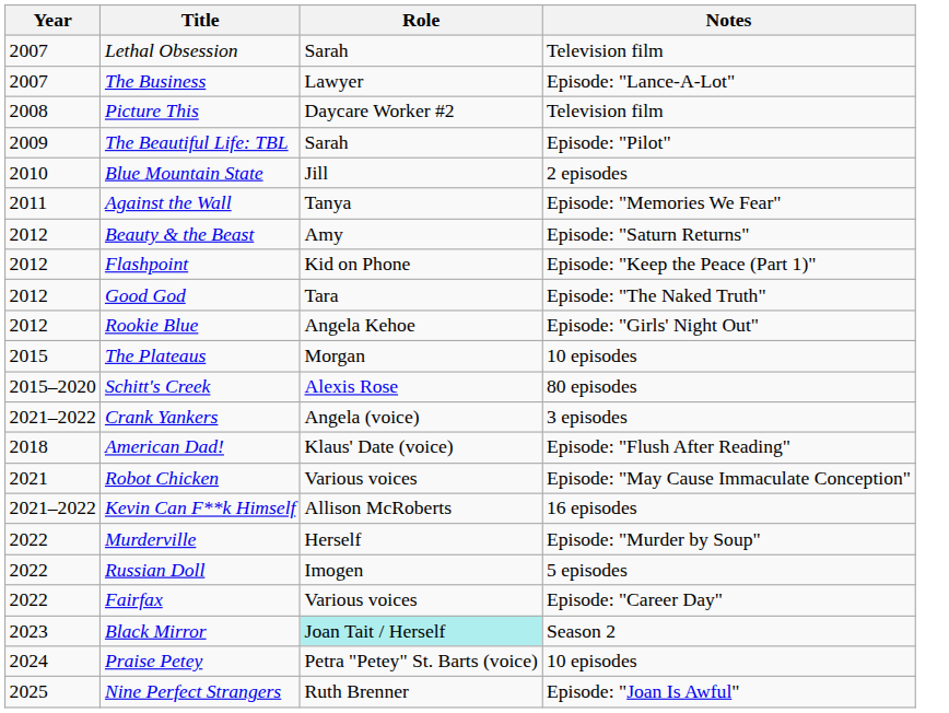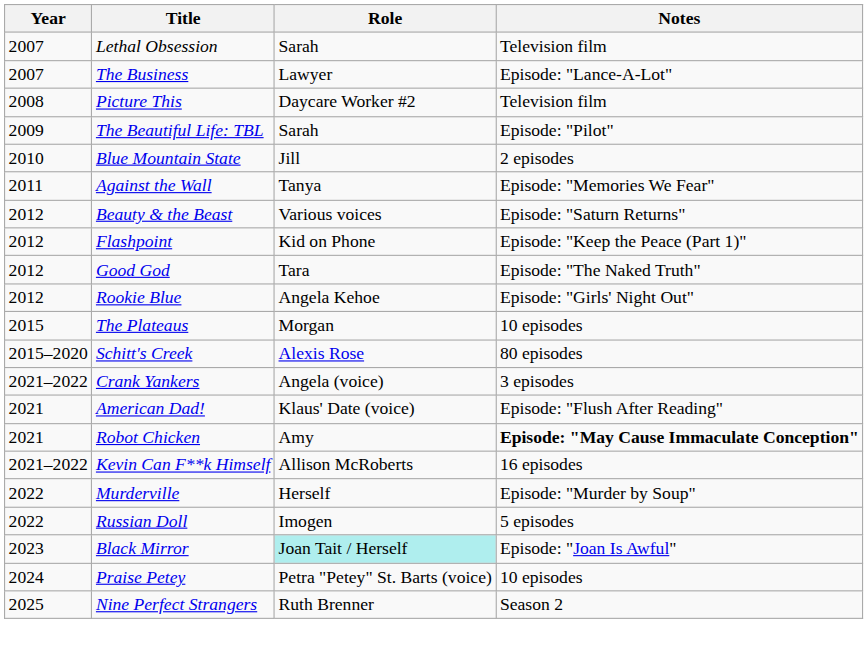Beauty & the Beast | Role: Amy -> Various voices
American Dad! | Year: 2018 -> 2021
Robot Chicken | Role: Various voices -> Amy
Robot Chicken | Notes: normal -> bold
- row: 2022 | Fairfax | Various voices | Episode: "Career Day"
Black Mirror | Notes: Season 2 -> Episode: "Joan Is Awful"
Nine Perfect Strangers | Notes: Episode: "Joan Is Awful" -> Season 2
